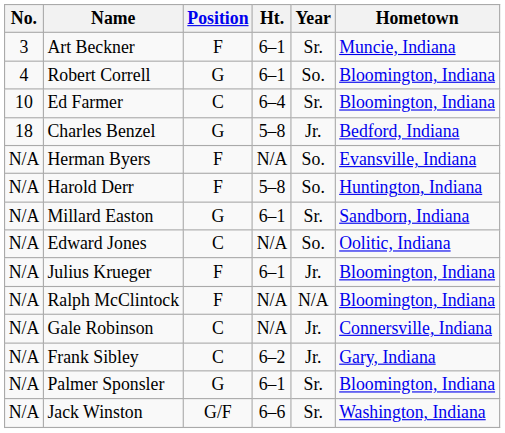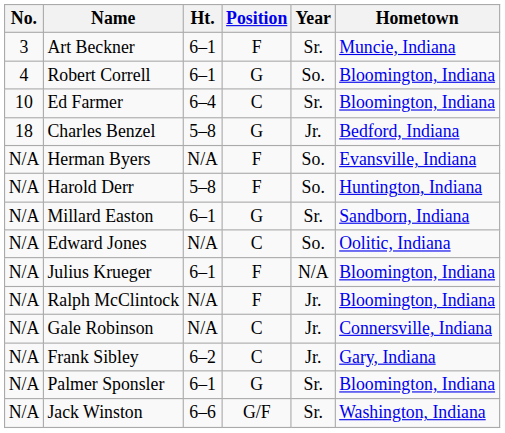columns swapped: Position <-> Ht.
Julius Krueger | Year: Jr. -> N/A
Ralph McClintock | Year: N/A -> Jr.
